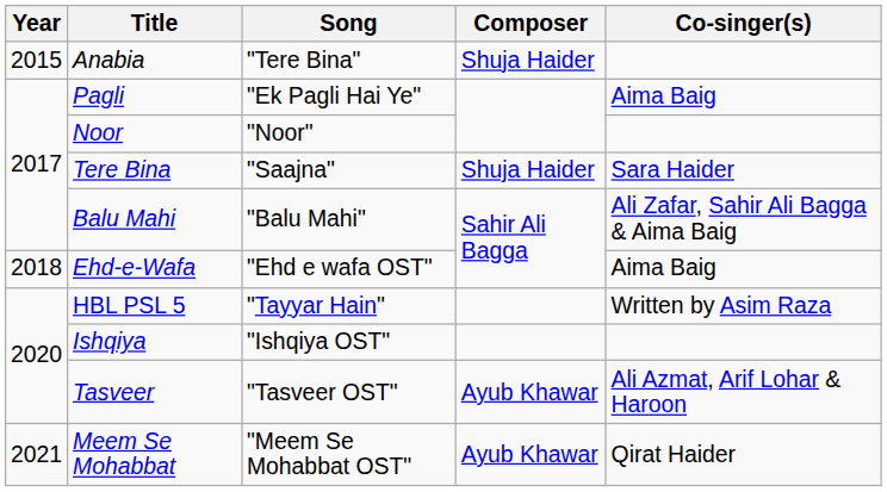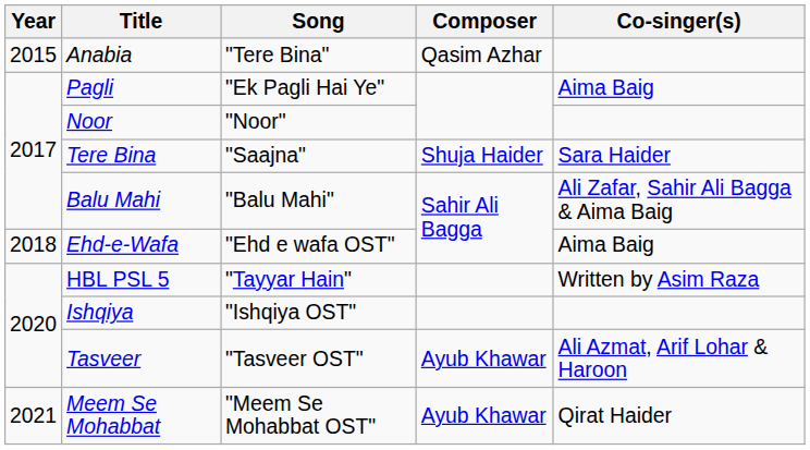Anabia | Composer: Shuja Haider -> Qasim Azhar
